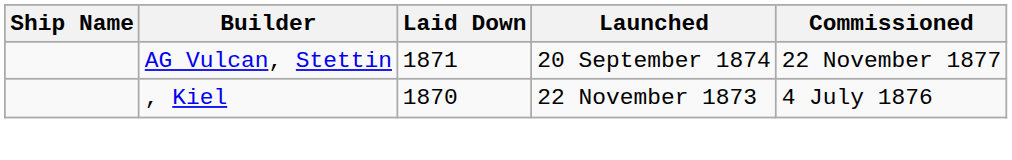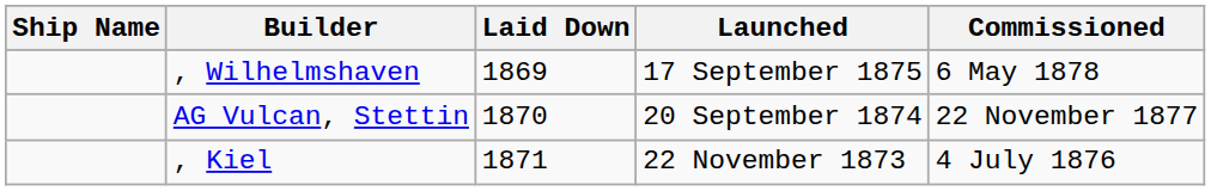+ row: , Wilhelmshaven | 1869 | 17 September 1875 | 6 May 1878
AG Vulcan, Stettin | Laid Down: 1871 -> 1870
, Kiel | Laid Down: 1870 -> 1871
